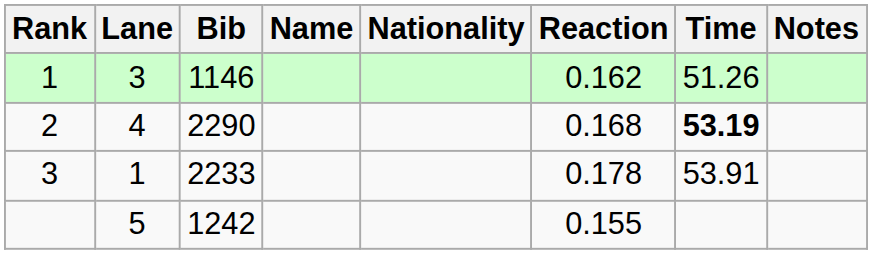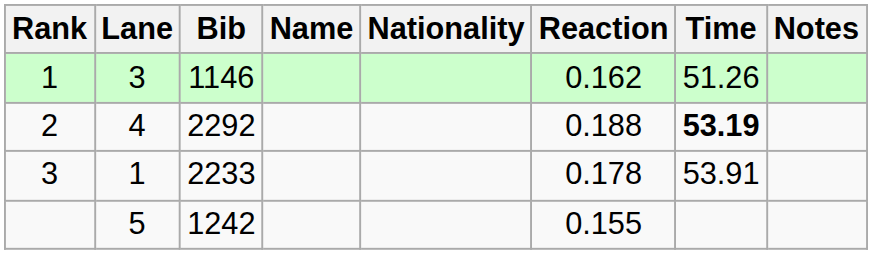2 | Bib: 2290 -> 2292
2 | Reaction: 0.168 -> 0.188
